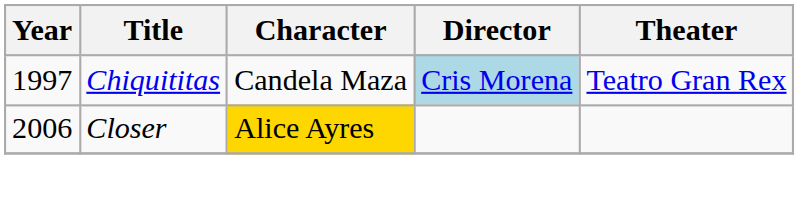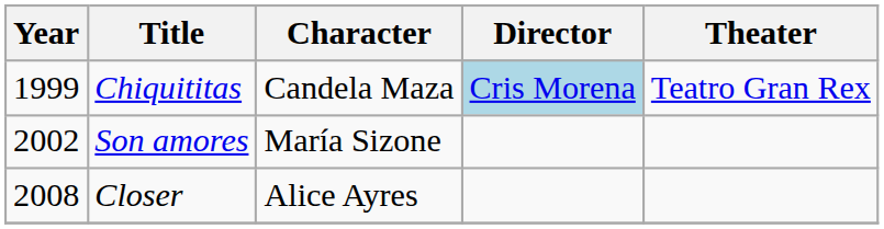Chiquititas | Year: 1997 -> 1999
+ row: 2002 | Son amores | María Sizone
Closer | Year: 2006 -> 2008
Closer | Character: gold background -> no background
